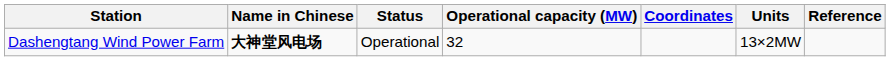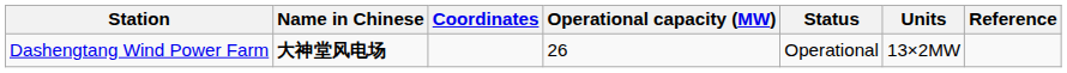columns swapped: Coordinates <-> Status
Dashengtang Wind Power Farm | Operational capacity (MW): 32 -> 26
